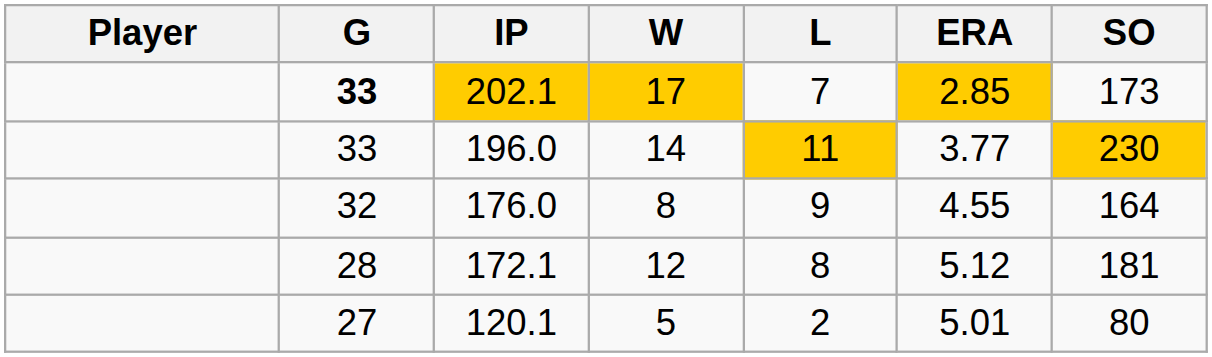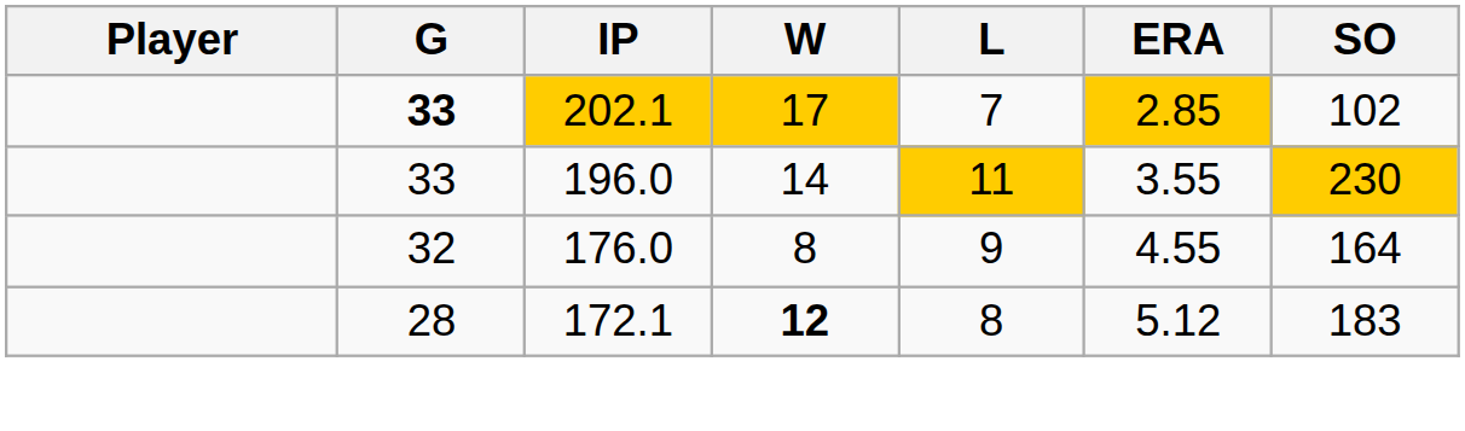202.1 | SO: 173 -> 102
196.0 | ERA: 3.77 -> 3.55
172.1 | W: normal -> bold
172.1 | SO: 181 -> 183
- row: 27 | 120.1 | 5 | 2 | 5.01 | 80
